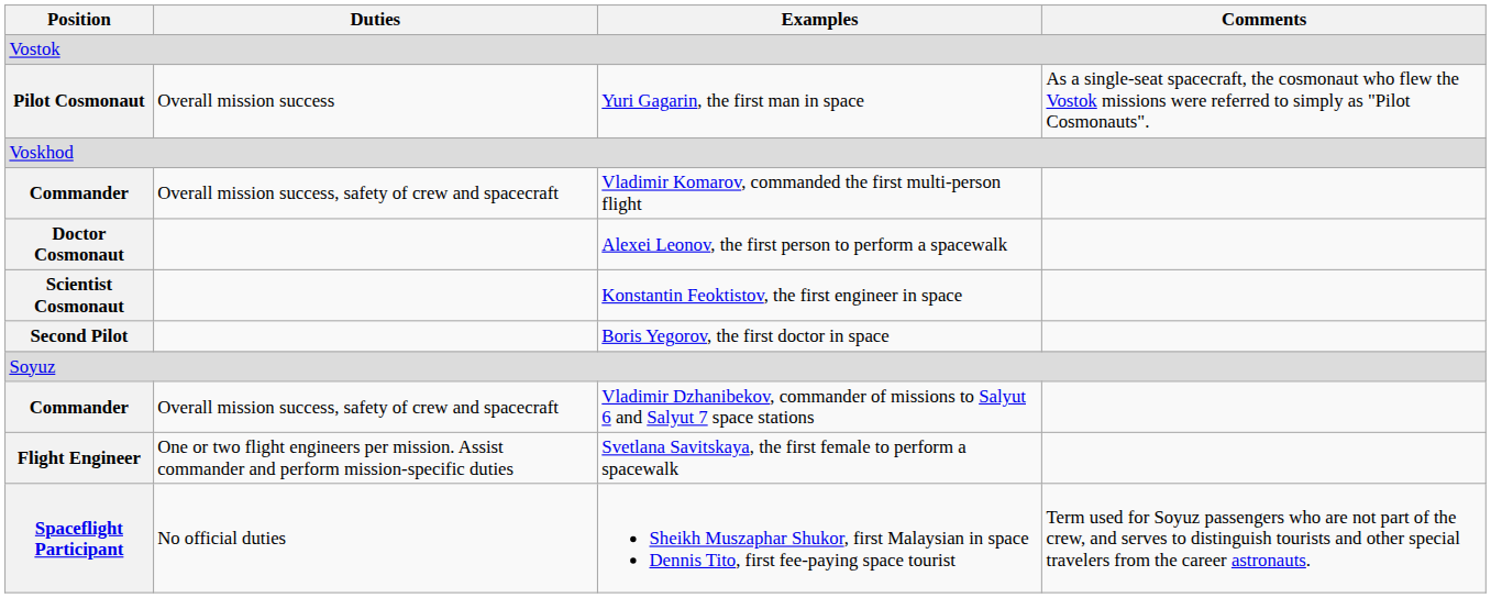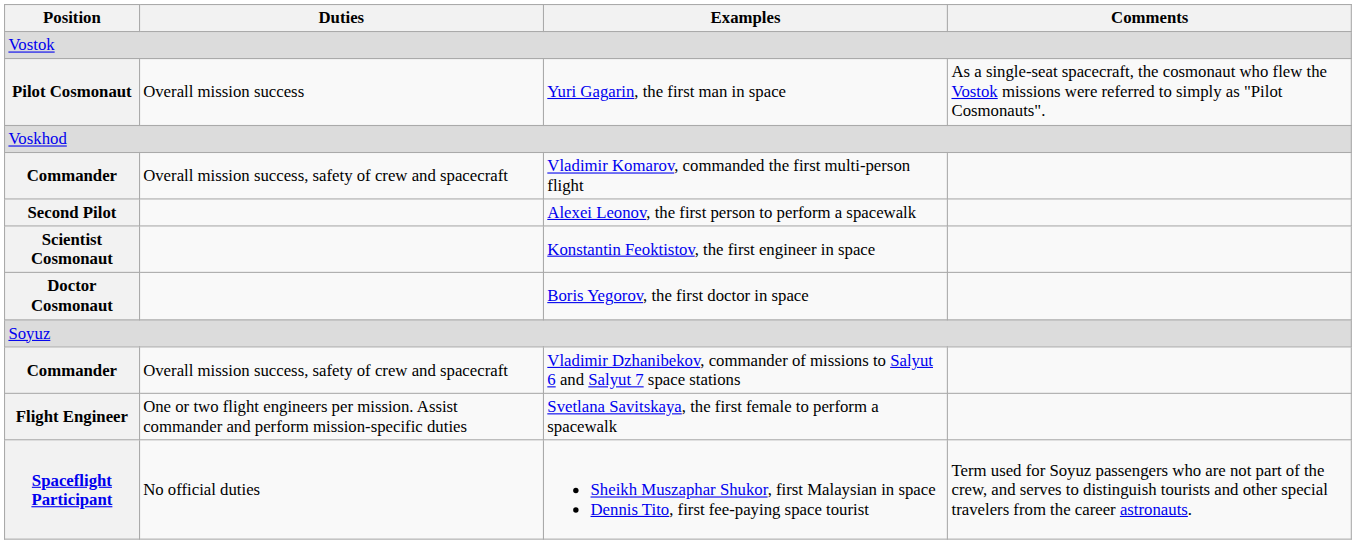Alexei Leonov, the first person to perform a spacewalk | Position: Doctor Cosmonaut -> Second Pilot
Boris Yegorov, the first doctor in space | Position: Second Pilot -> Doctor Cosmonaut
